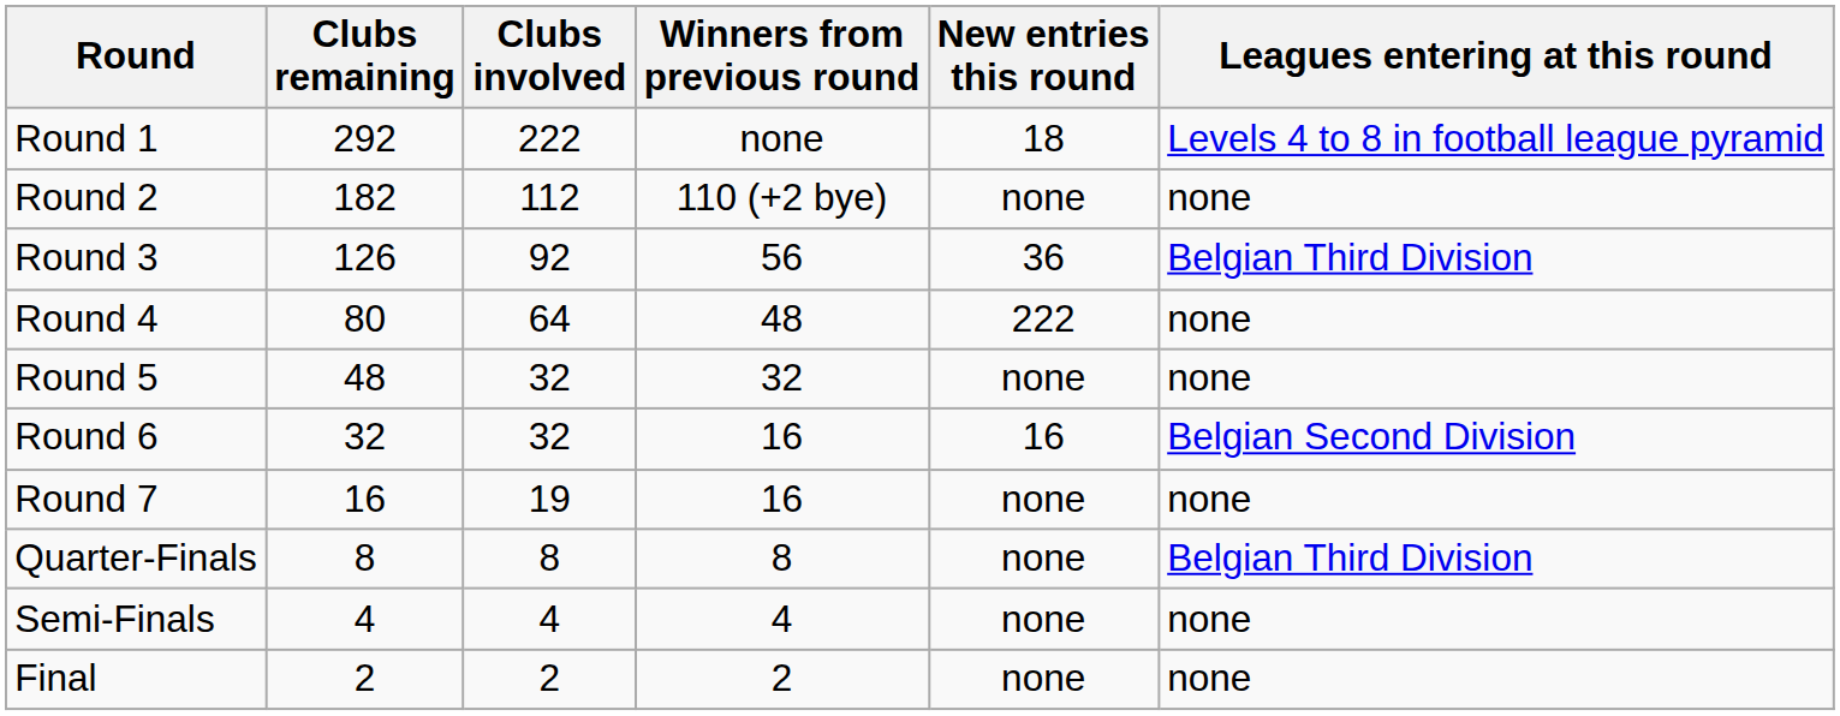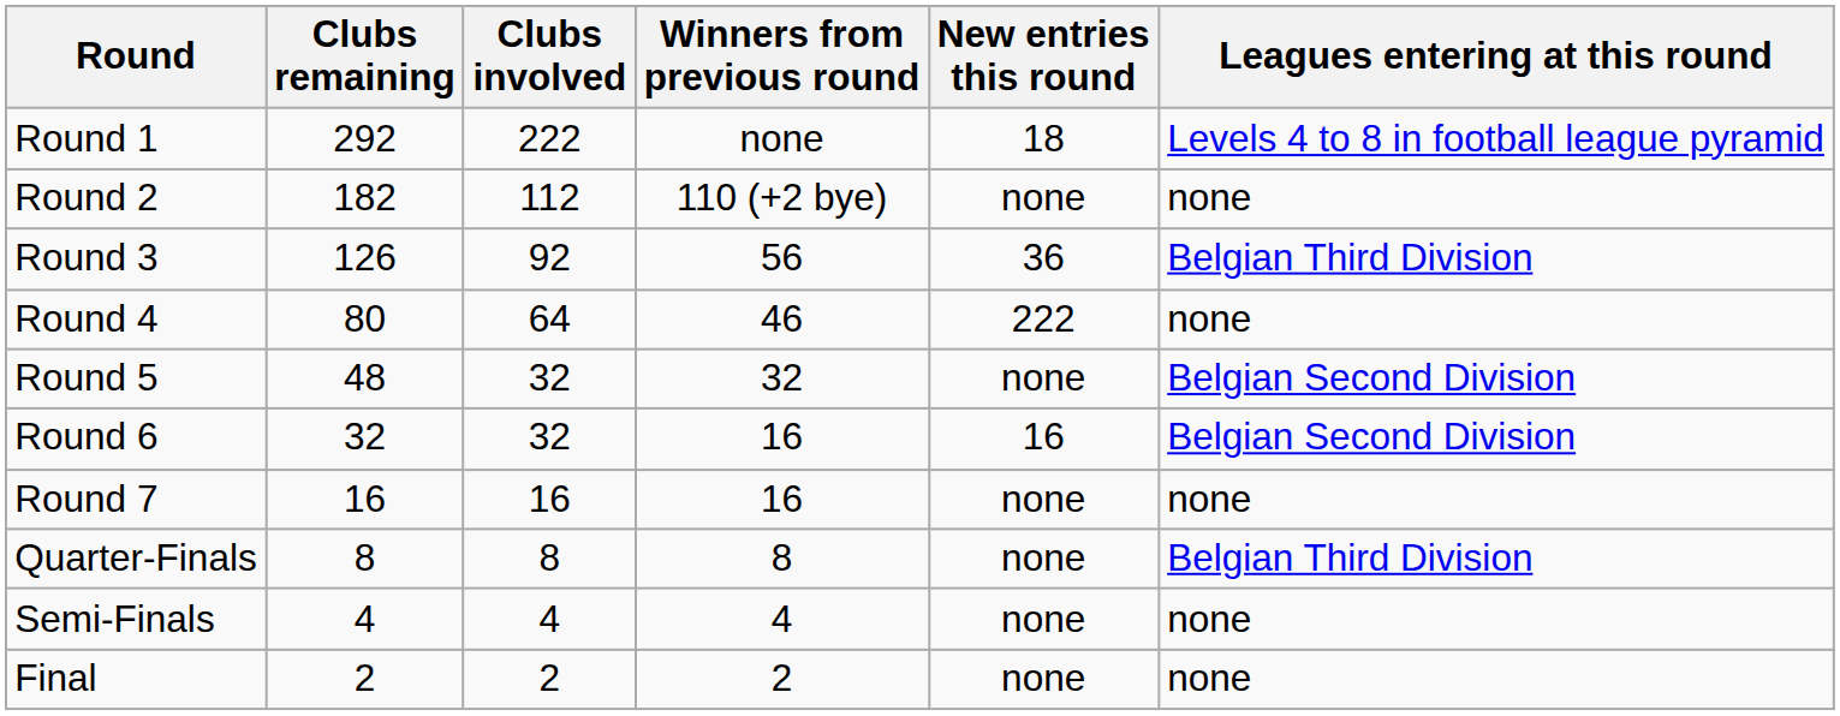Round 4 | Winners from previous round: 48 -> 46
Round 5 | Leagues entering at this round: none -> Belgian Second Division
Round 7 | Clubs involved: 19 -> 16
